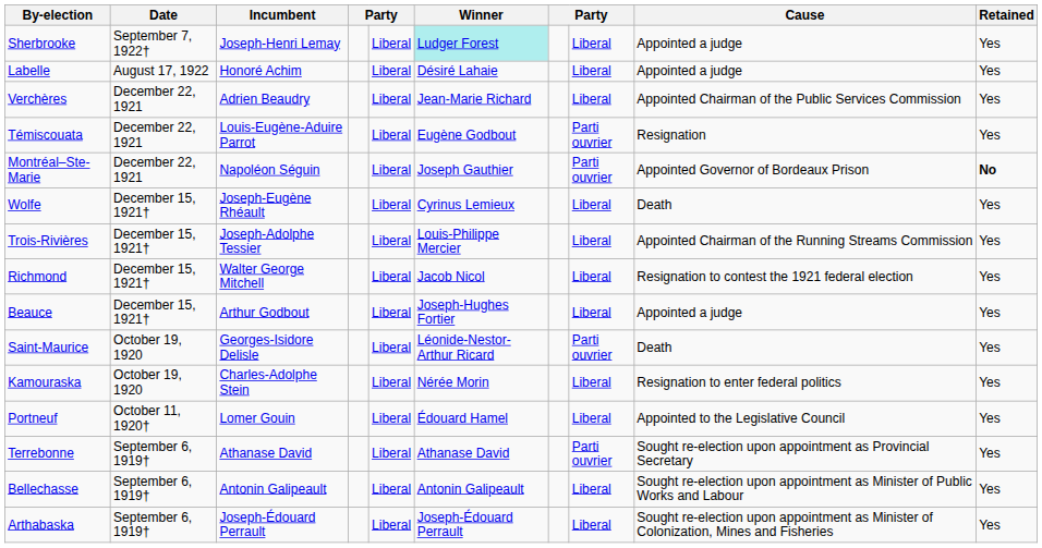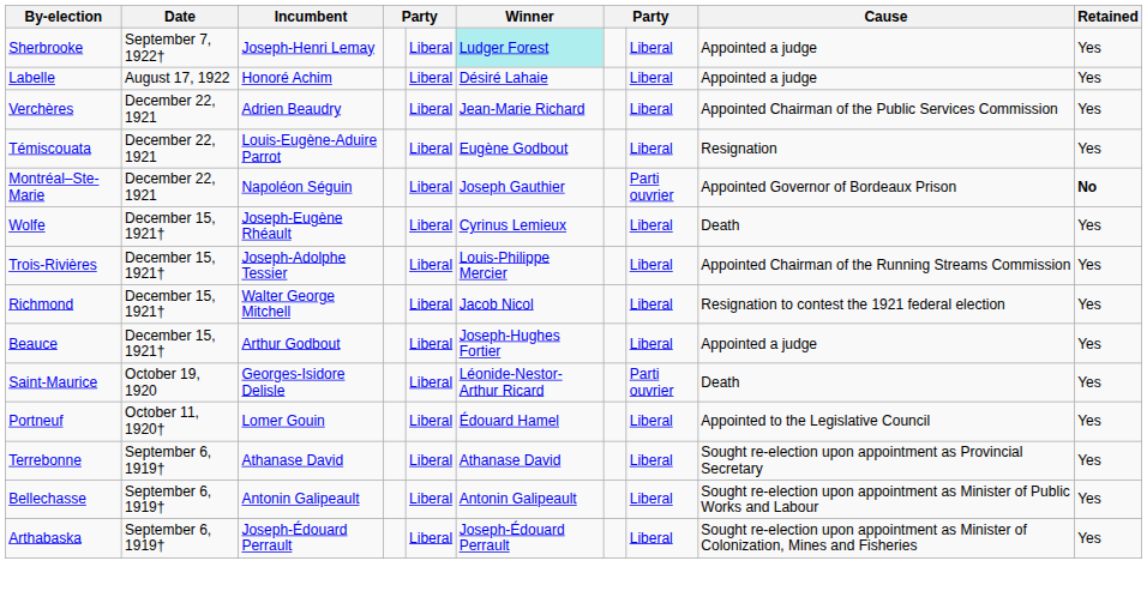Témiscouata | column 8: Parti ouvrier -> Liberal
- row: Kamouraska | October 19, 1920 | Charles-Adolphe Stein | Liberal | Nérée Morin | Liberal | Resignation to enter federal politics | Yes
Terrebonne | column 8: Parti ouvrier -> Liberal
